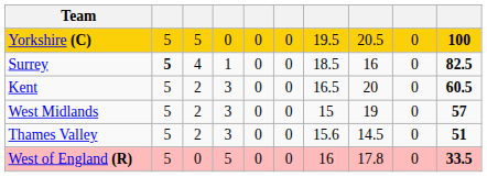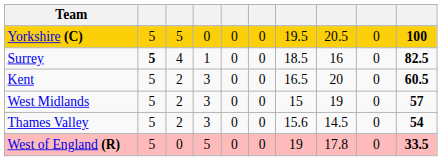Thames Valley | column 10: 51 -> 54
West of England (R) | column 7: 16 -> 19
